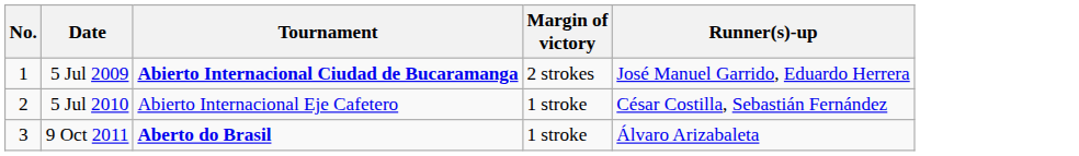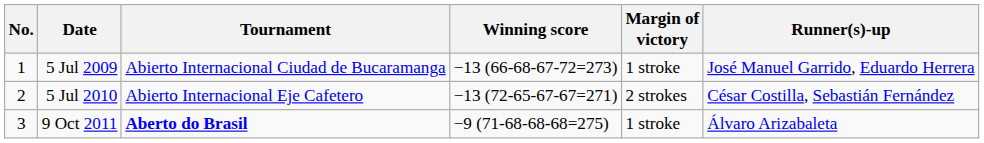+ column: Winning score | −13 (66-68-67-72=273) | −13 (72-65-67-67=271) | −9 (71-68-68-68=275)
5 Jul 2009 | Tournament: bold -> normal
5 Jul 2009 | Margin of victory: 2 strokes -> 1 stroke
5 Jul 2010 | Margin of victory: 1 stroke -> 2 strokes
